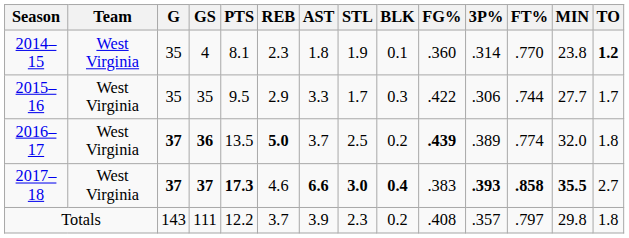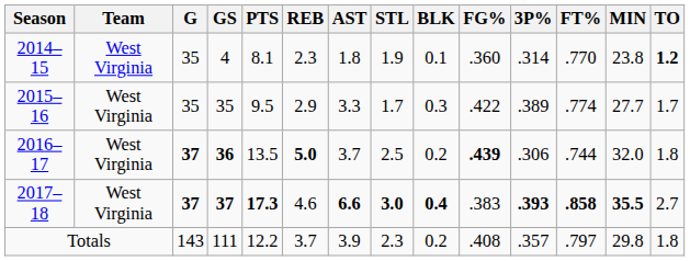2015–16 | 3P%: .306 -> .389
2015–16 | FT%: .744 -> .774
2016–17 | 3P%: .389 -> .306
2016–17 | FT%: .774 -> .744
